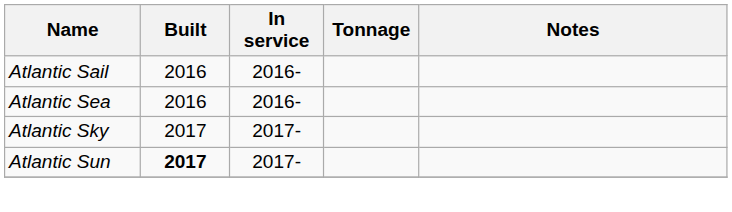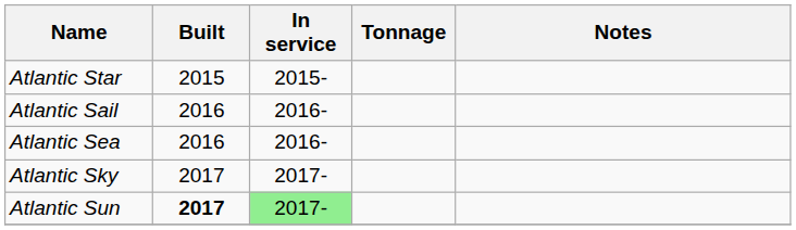+ row: Atlantic Star | 2015 | 2015-
Atlantic Sun | In service: no background -> lightgreen background
